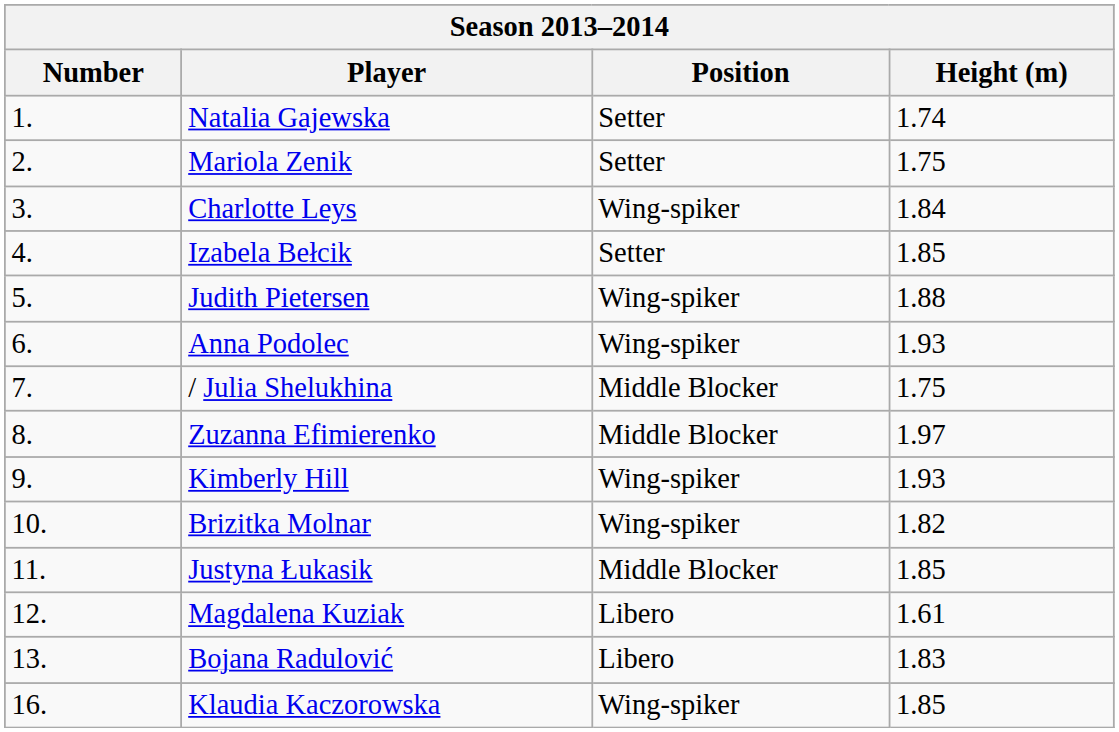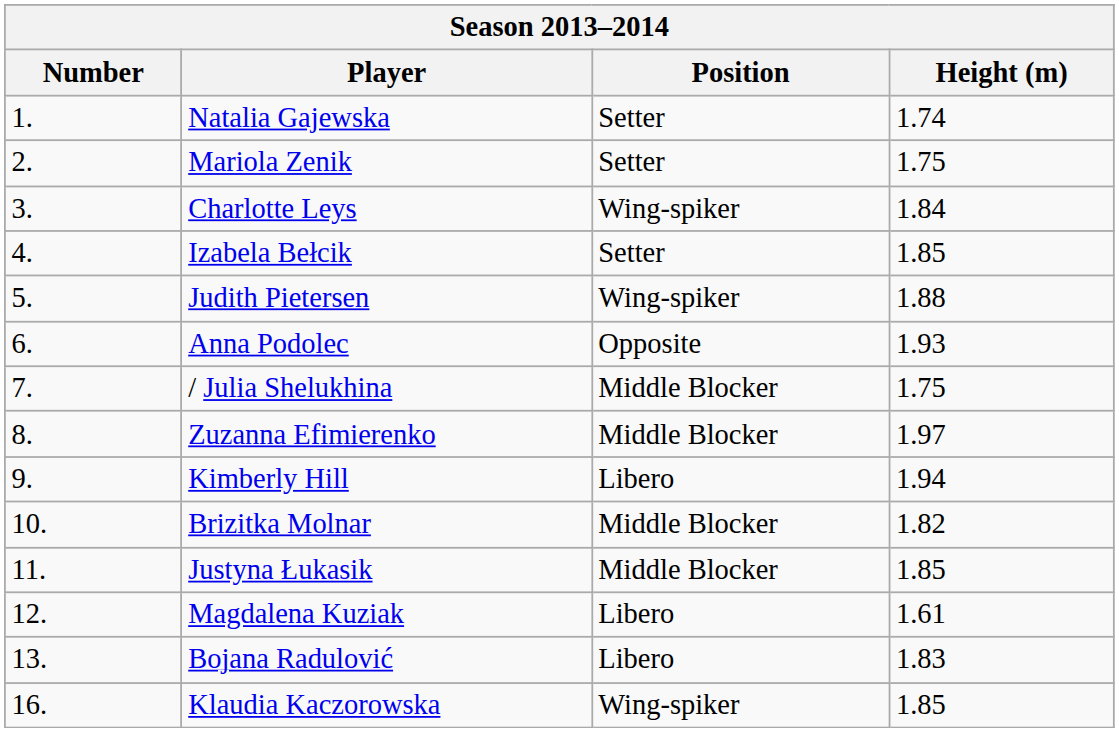Anna Podolec | Position: Wing-spiker -> Opposite
Kimberly Hill | Position: Wing-spiker -> Libero
Kimberly Hill | Height (m): 1.93 -> 1.94
Brizitka Molnar | Position: Wing-spiker -> Middle Blocker
